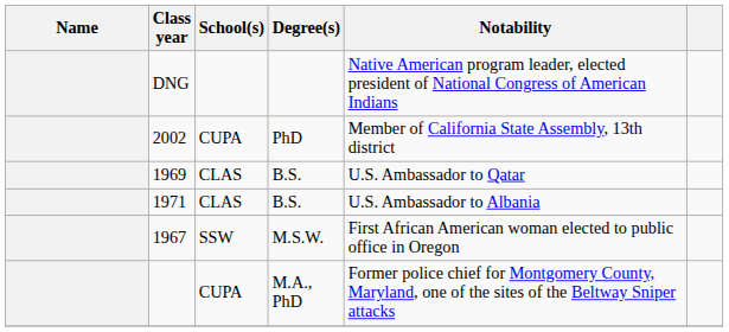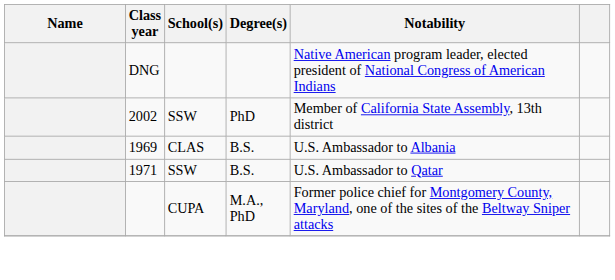2002 | School(s): CUPA -> SSW
1969 | Notability: U.S. Ambassador to Qatar -> U.S. Ambassador to Albania
1971 | School(s): CLAS -> SSW
1971 | Notability: U.S. Ambassador to Albania -> U.S. Ambassador to Qatar
- row: 1967 | SSW | M.S.W. | First African American woman elected to public office in Oregon
